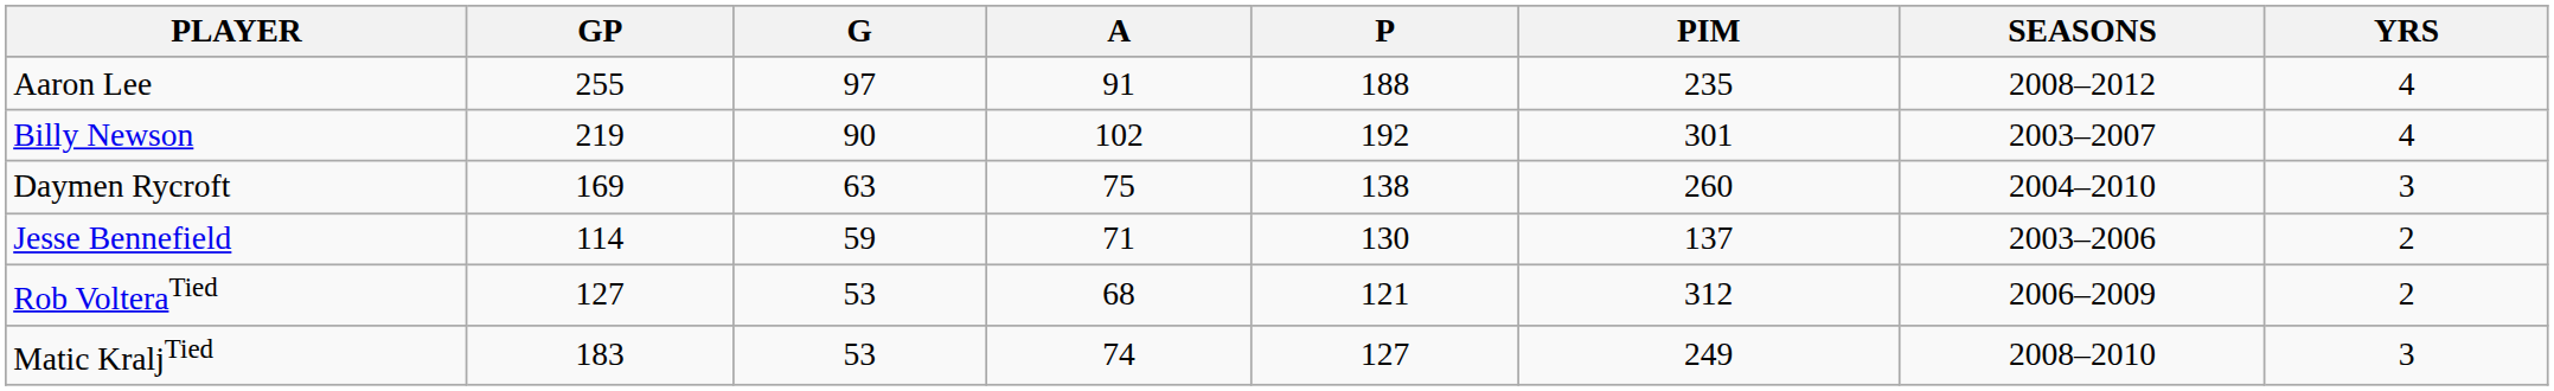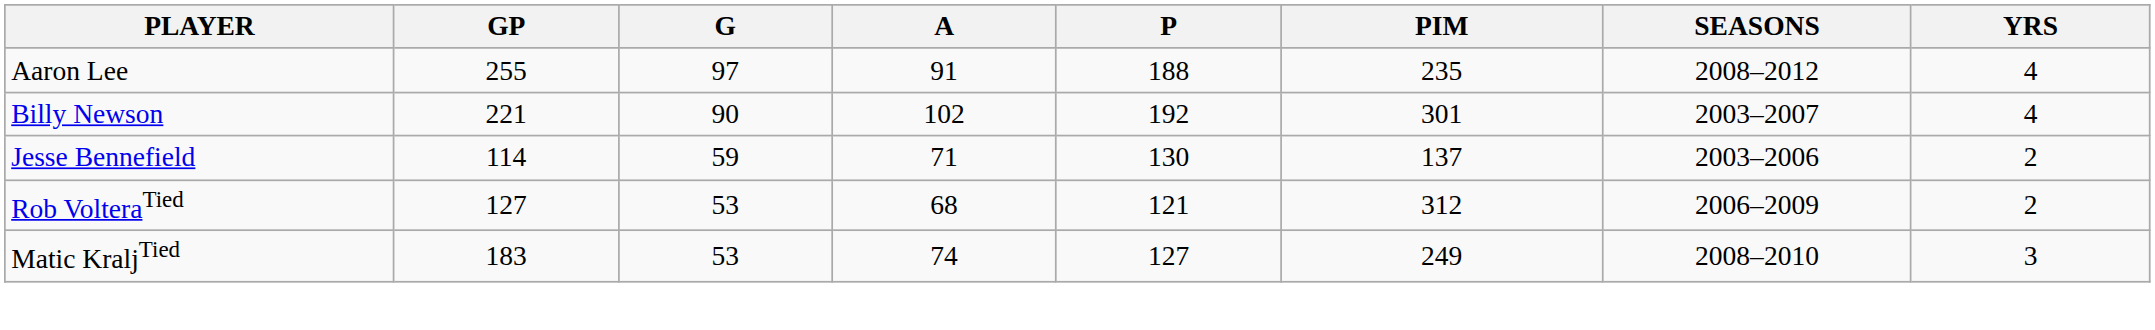Billy Newson | GP: 219 -> 221
- row: Daymen Rycroft | 169 | 63 | 75 | 138 | 260 | 2004–2010 | 3
